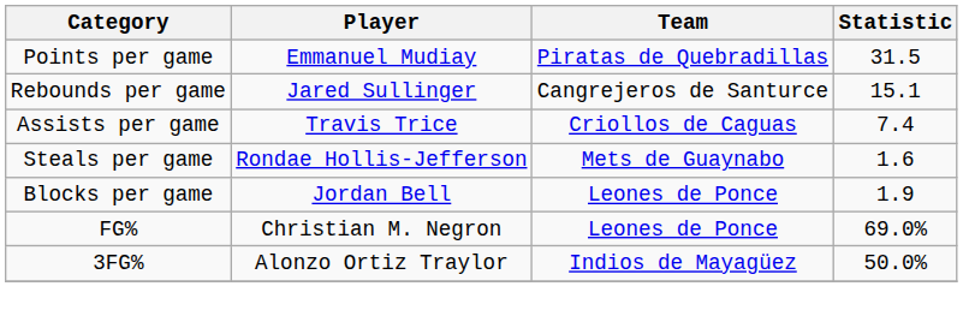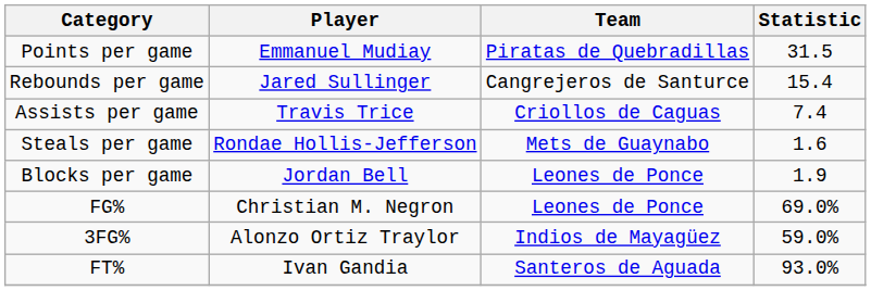Rebounds per game | Statistic: 15.1 -> 15.4
3FG% | Statistic: 50.0% -> 59.0%
+ row: FT% | Ivan Gandia | Santeros de Aguada | 93.0%
